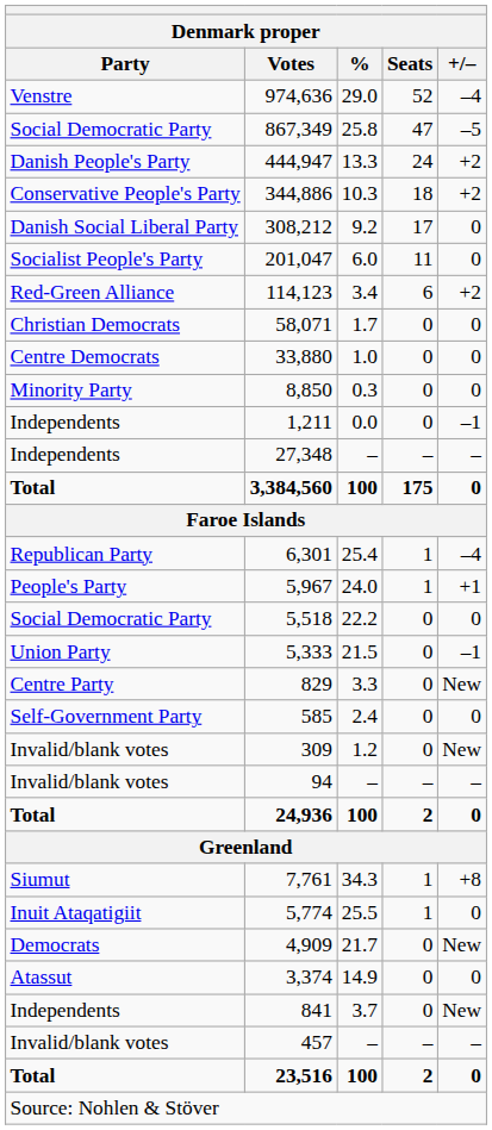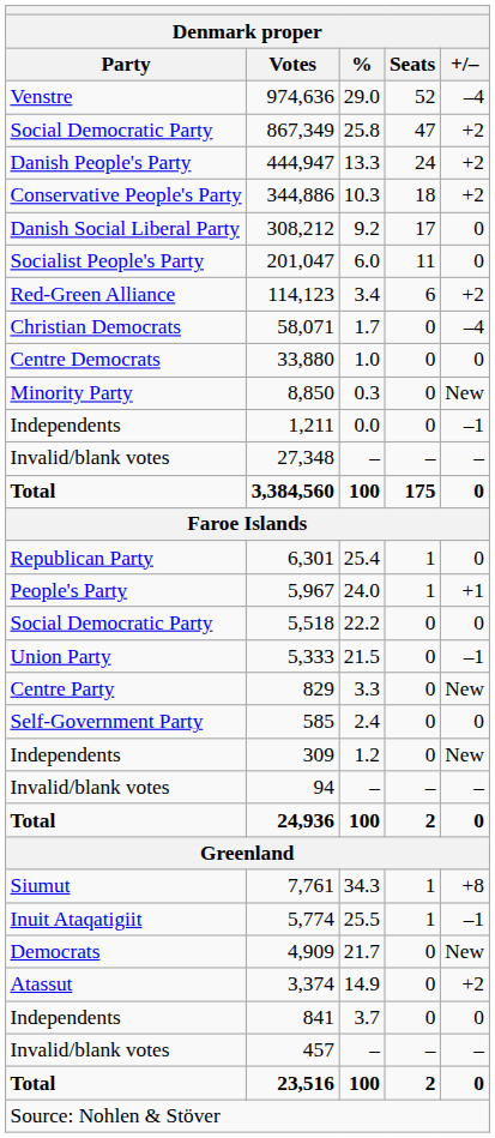867,349 | +/–: –5 -> +2
58,071 | +/–: 0 -> –4
8,850 | +/–: 0 -> New
27,348 | Party: Independents -> Invalid/blank votes
6,301 | +/–: –4 -> 0
309 | Party: Invalid/blank votes -> Independents
5,774 | +/–: 0 -> –1
3,374 | +/–: 0 -> +2
841 | +/–: New -> 0
